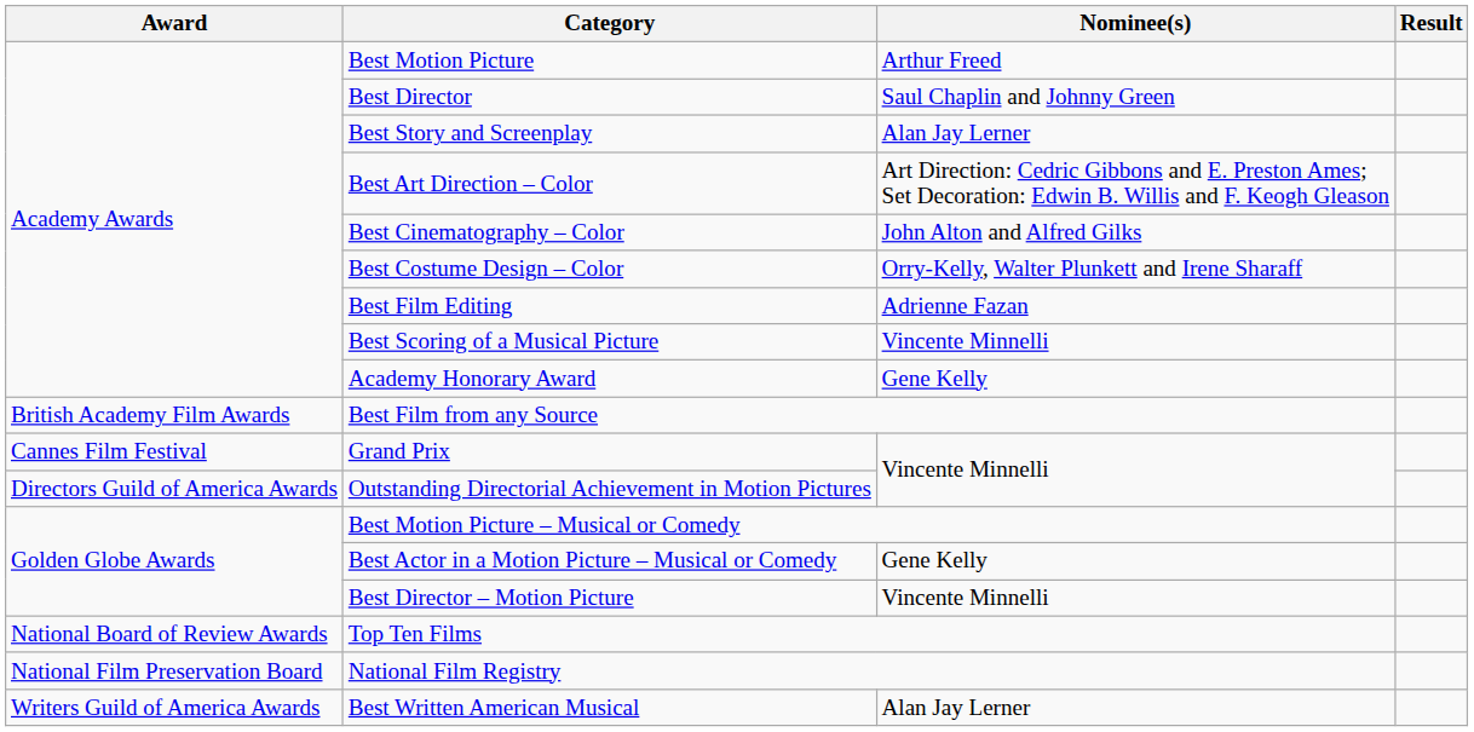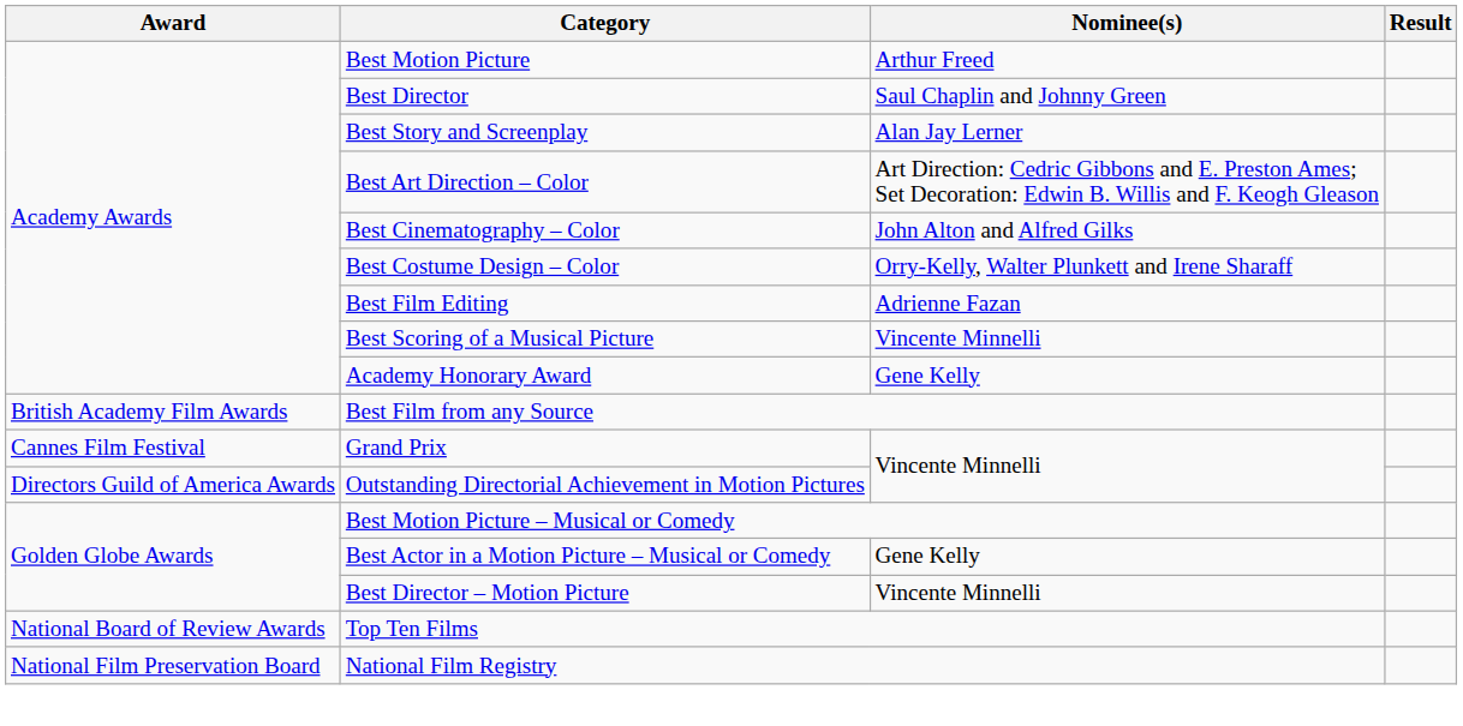- row: Writers Guild of America Awards | Best Written American Musical | Alan Jay Lerner
